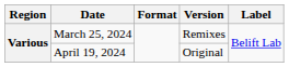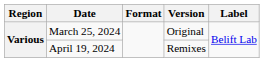March 25, 2024 | Version: Remixes -> Original
April 19, 2024 | Version: Original -> Remixes
